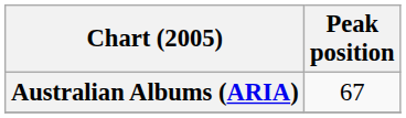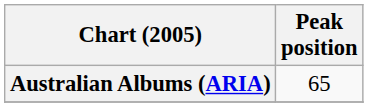Australian Albums (ARIA) | Peak position: 67 -> 65
